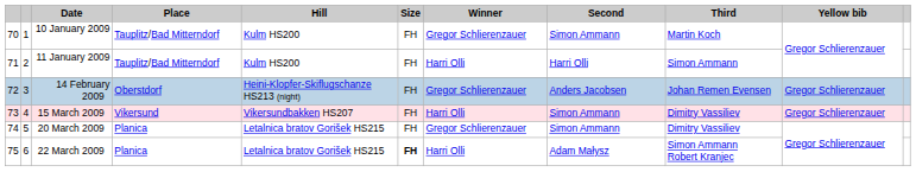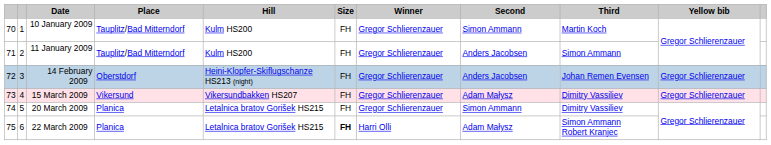11 January 2009 | Winner: Harri Olli -> Gregor Schlierenzauer
11 January 2009 | Second: Harri Olli -> Anders Jacobsen
15 March 2009 | Winner: Harri Olli -> Gregor Schlierenzauer
15 March 2009 | Second: Simon Ammann -> Adam Małysz
